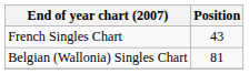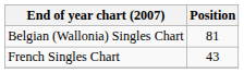rows swapped: Belgian (Wallonia) Singles Chart <-> French Singles Chart
